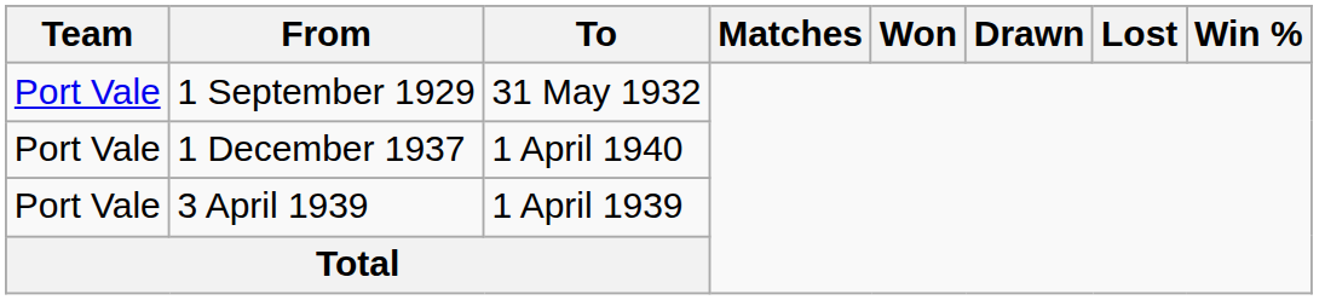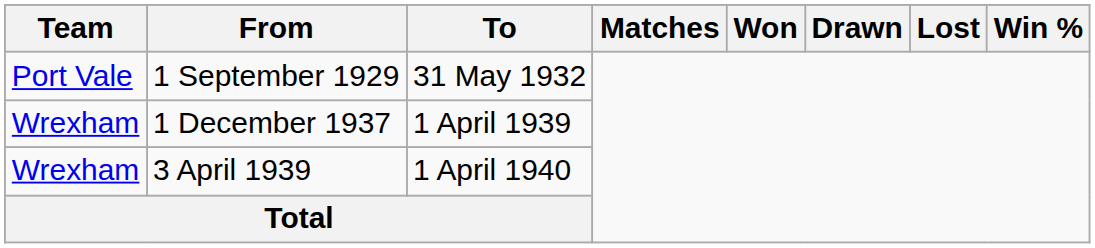1 December 1937 | Team: Port Vale -> Wrexham
1 December 1937 | To: 1 April 1940 -> 1 April 1939
3 April 1939 | Team: Port Vale -> Wrexham
3 April 1939 | To: 1 April 1939 -> 1 April 1940
